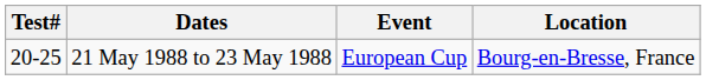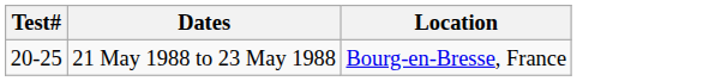- column: Event | European Cup
